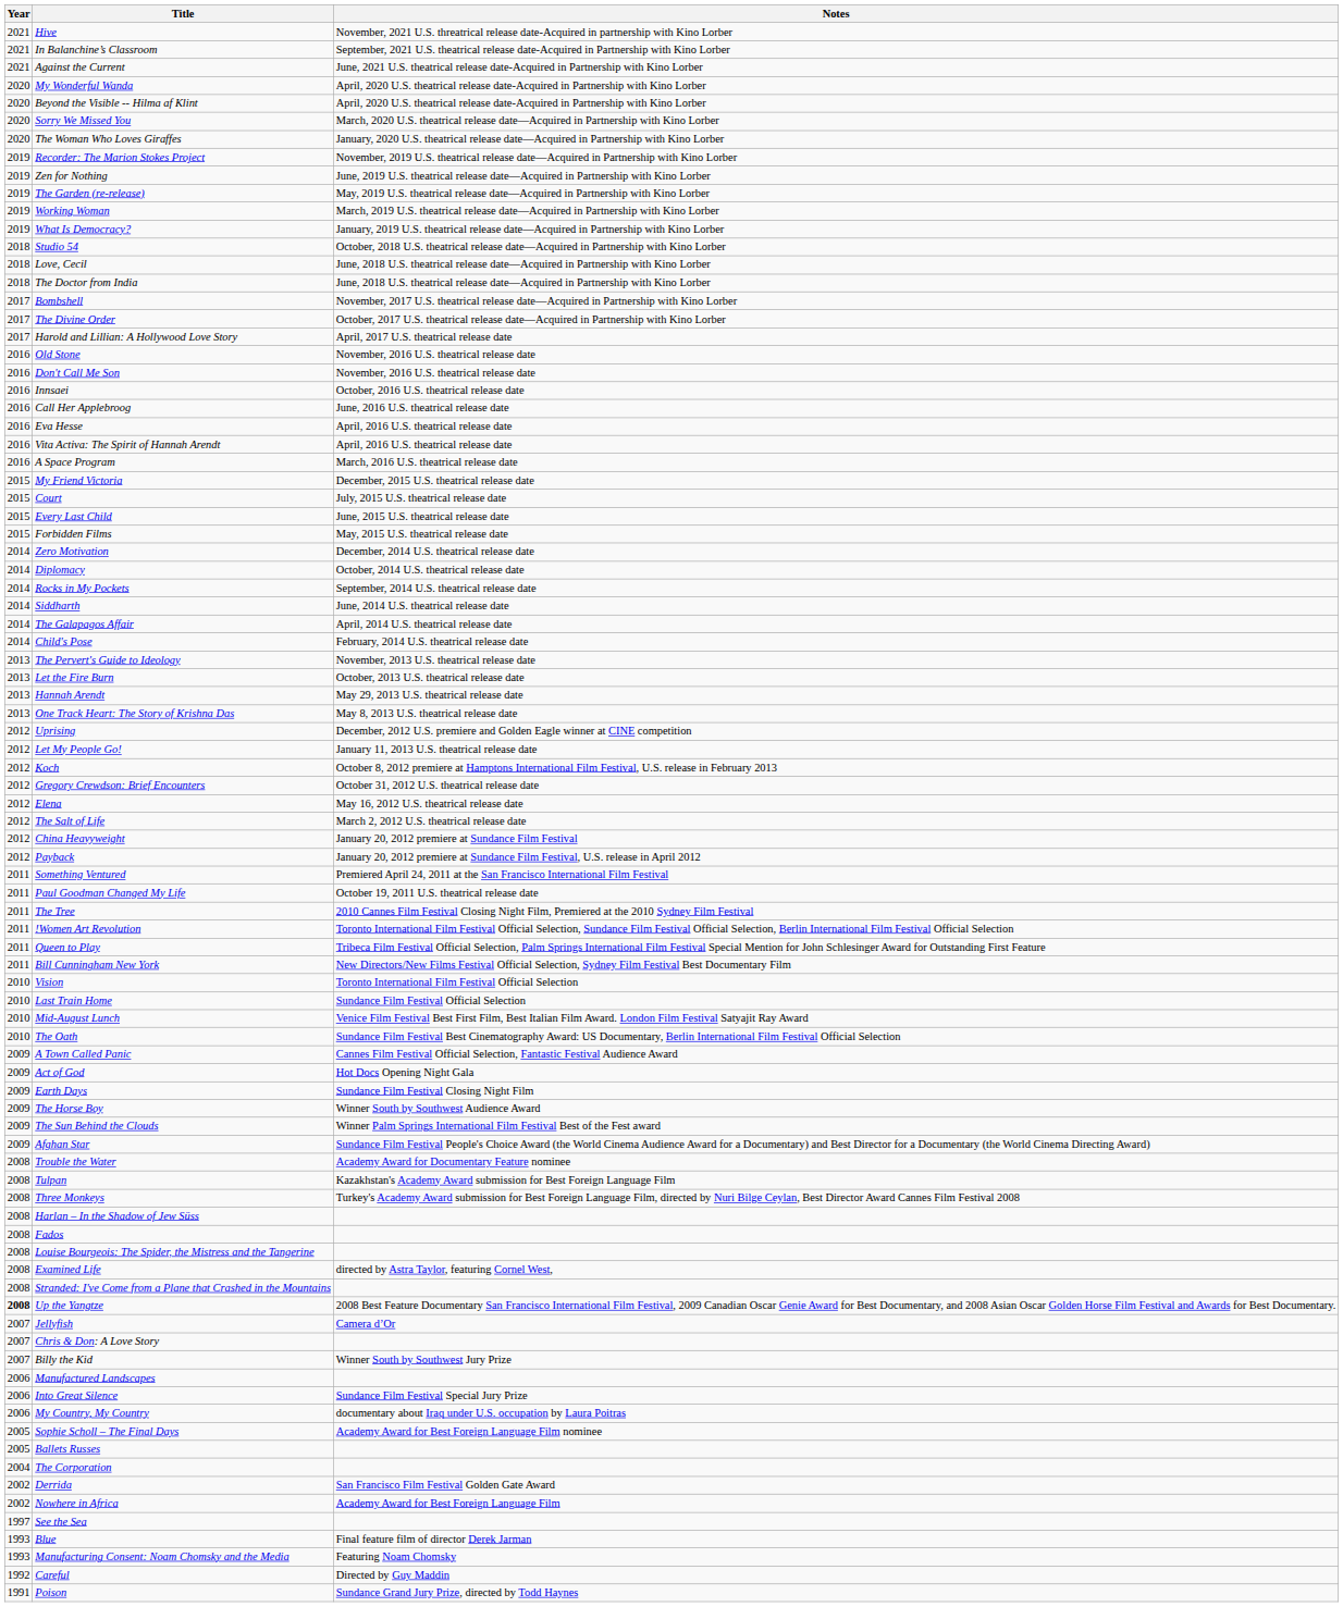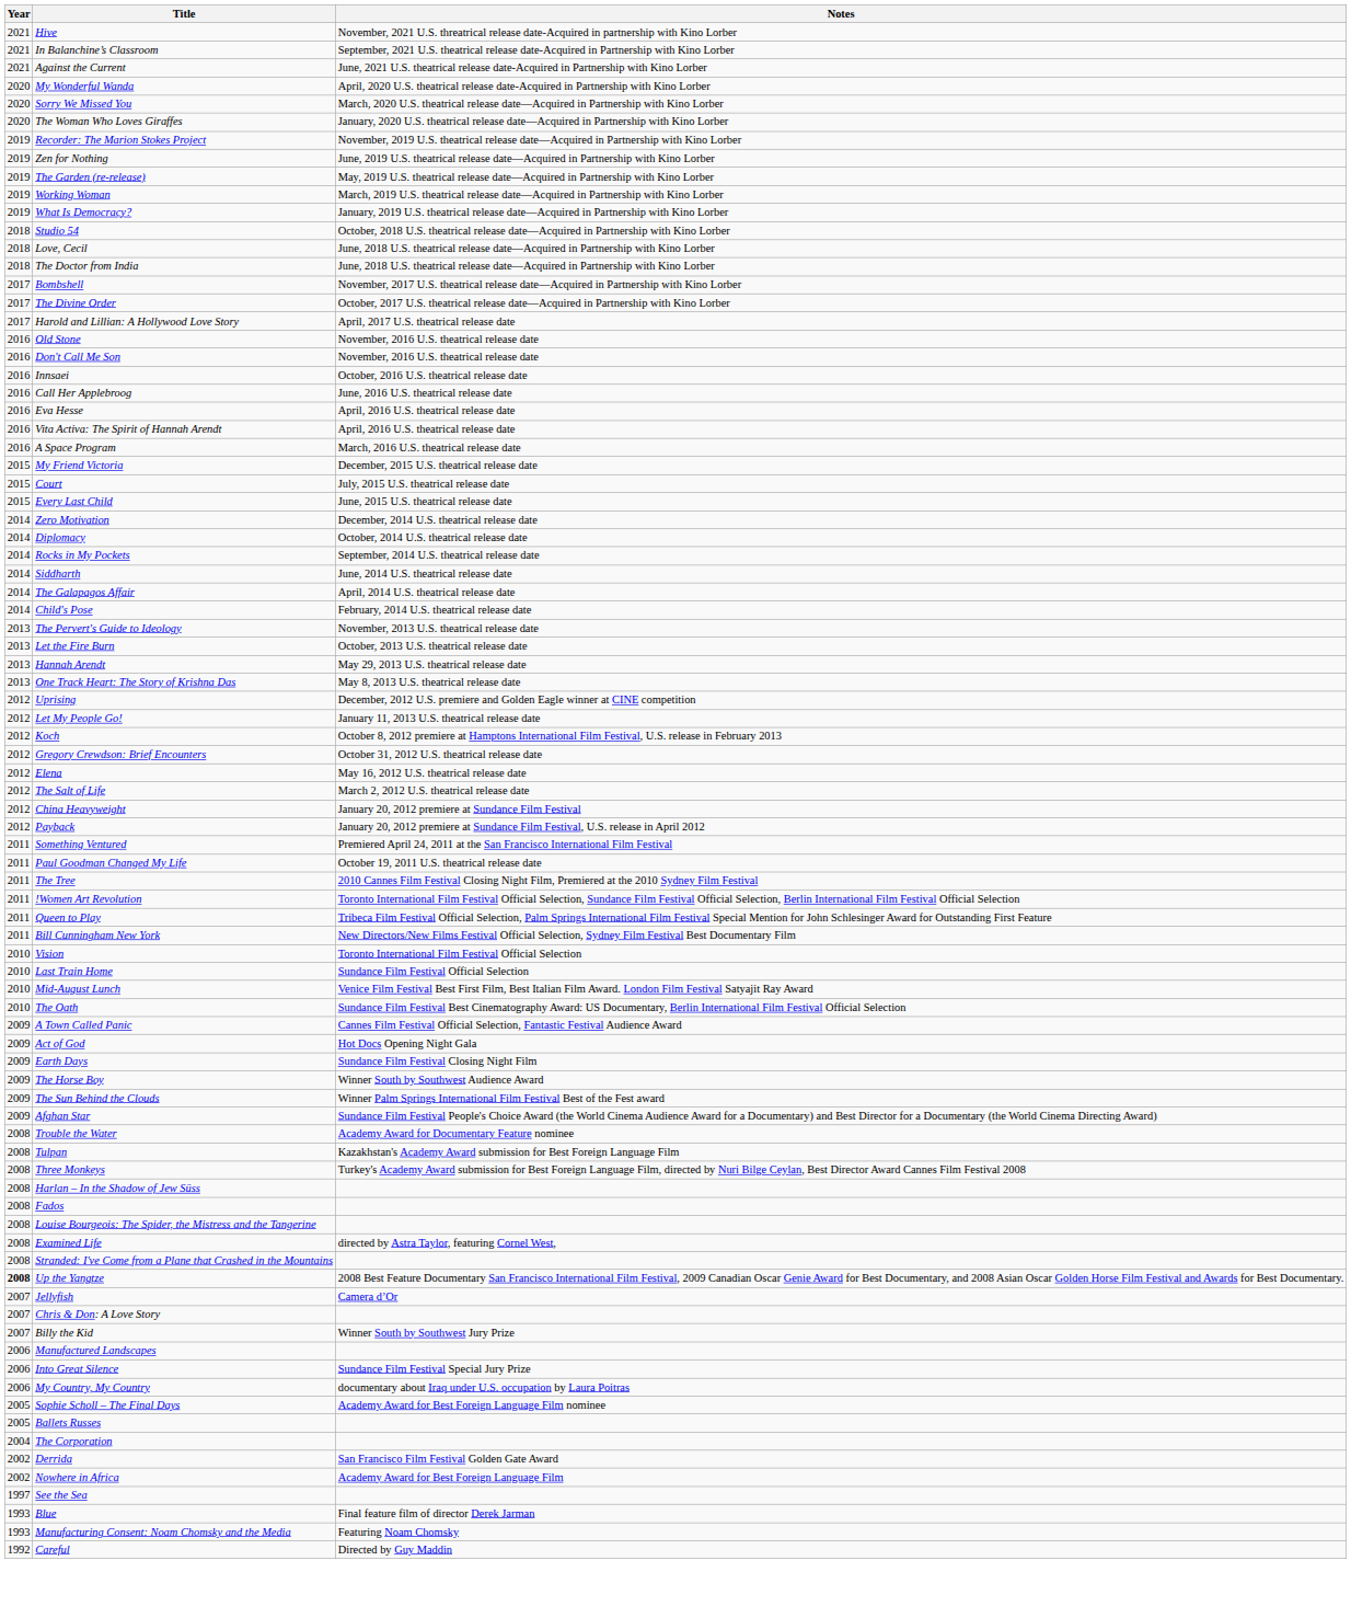- row: 2020 | Beyond the Visible -- Hilma af Klint | April, 2020 U.S. theatrical release date-Acquired in Partnership with Kino Lorber
- row: 2015 | Forbidden Films | May, 2015 U.S. theatrical release date
- row: 1991 | Poison | Sundance Grand Jury Prize, directed by Todd Haynes
